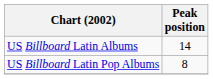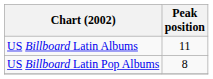US Billboard Latin Albums | Peak position: 14 -> 11
